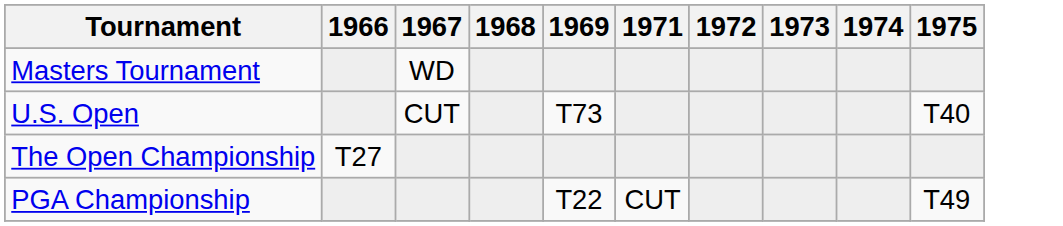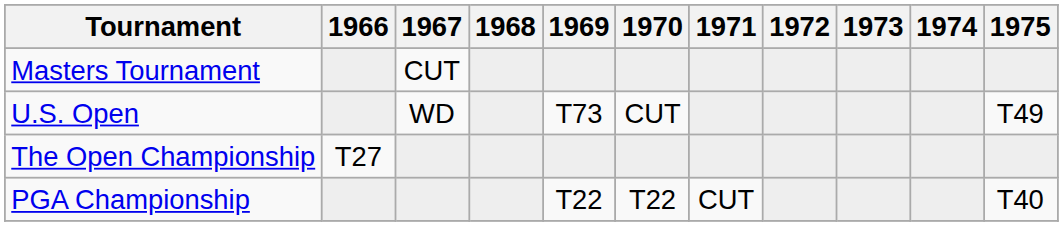+ column: 1970 | CUT | T22
Masters Tournament | 1967: WD -> CUT
U.S. Open | 1967: CUT -> WD
U.S. Open | 1975: T40 -> T49
PGA Championship | 1975: T49 -> T40
